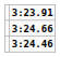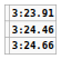rows swapped: 3:24.46 <-> 3:24.66
